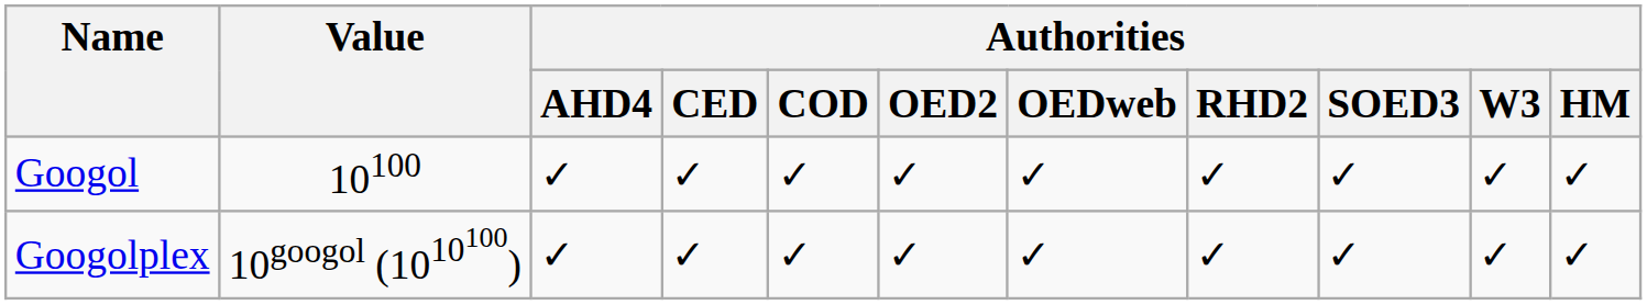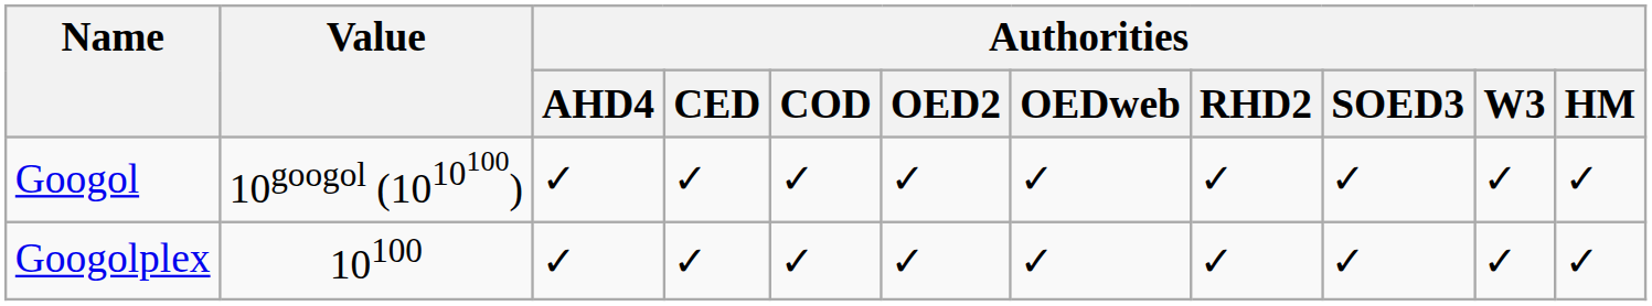Googol | Value: 10100 -> 10googol (1010100)
Googolplex | Value: 10googol (1010100) -> 10100
